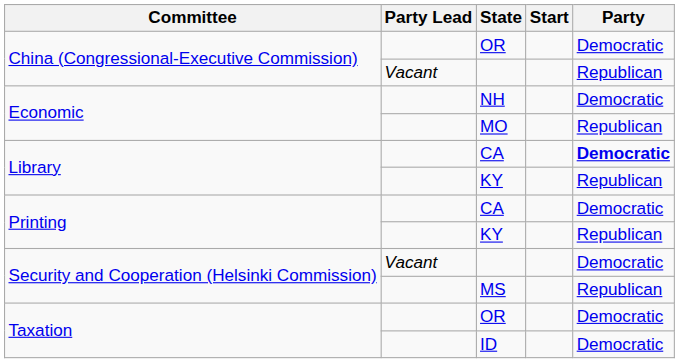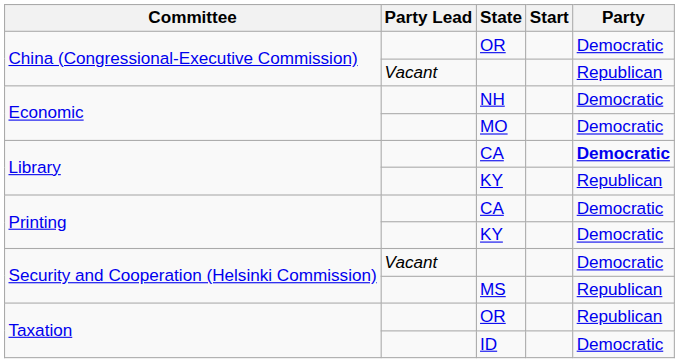MO | Party: Republican -> Democratic
Printing / KY | Party: Republican -> Democratic
Taxation / OR | Party: Democratic -> Republican
